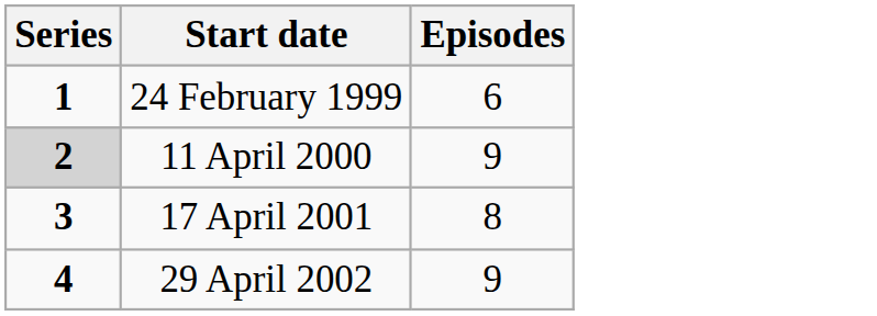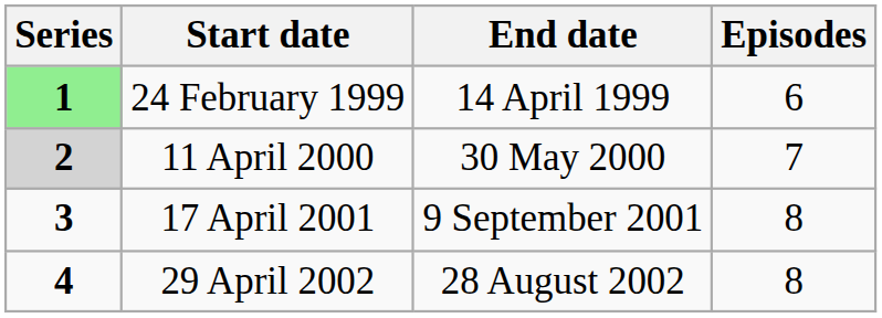+ column: End date | 14 April 1999 | 30 May 2000 | 9 September 2001 | 28 August 2002
24 February 1999 | Series: no background -> lightgreen background
11 April 2000 | Episodes: 9 -> 7
29 April 2002 | Episodes: 9 -> 8
